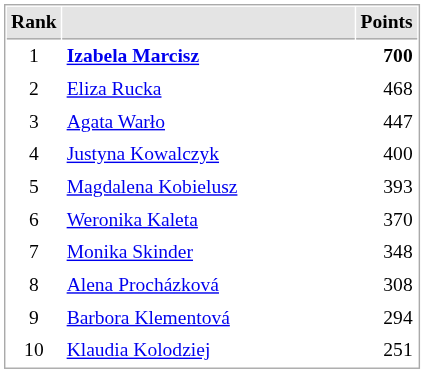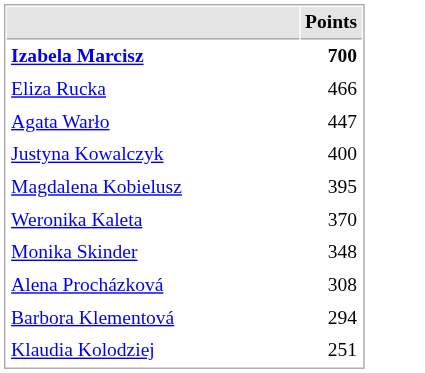- column: Rank | 1 | 2 | 3 | 4 | 5 | 6 | 7 | 8 | 9 | 10
Eliza Rucka | Points: 468 -> 466
Magdalena Kobielusz | Points: 393 -> 395
